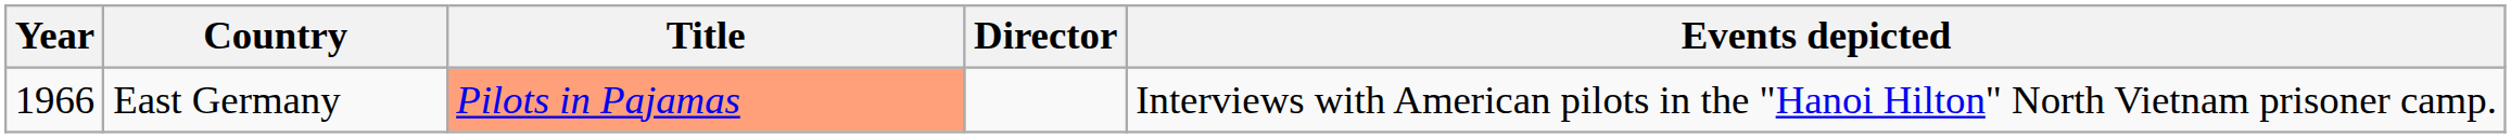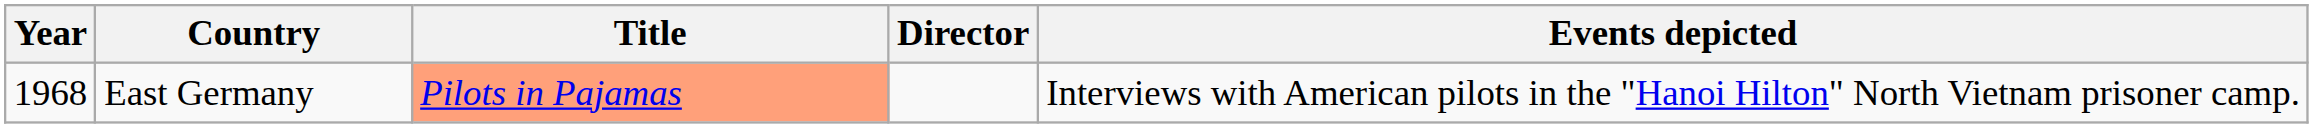East Germany | Year: 1966 -> 1968
